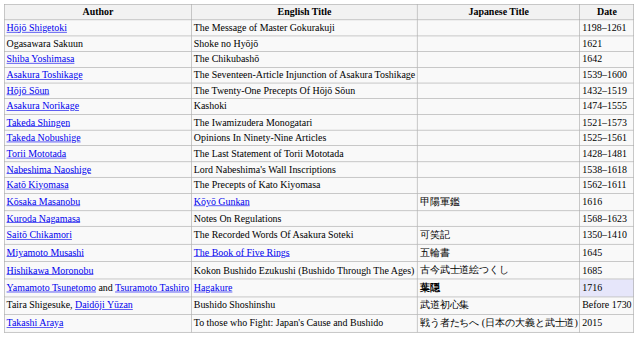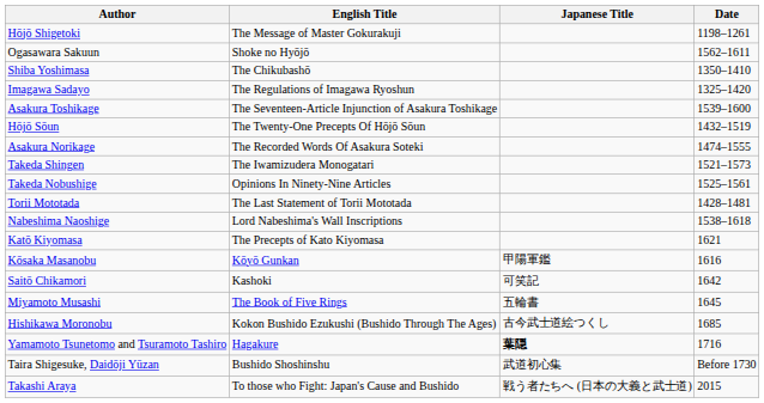Ogasawara Sakuun | Date: 1621 -> 1562–1611
Shiba Yoshimasa | Date: 1642 -> 1350–1410
+ row: Imagawa Sadayo | The Regulations of Imagawa Ryoshun | 1325–1420
Asakura Norikage | English Title: Kashoki -> The Recorded Words Of Asakura Soteki
Katō Kiyomasa | Date: 1562–1611 -> 1621
- row: Kuroda Nagamasa | Notes On Regulations | 1568–1623
Saitō Chikamori | English Title: The Recorded Words Of Asakura Soteki -> Kashoki
Saitō Chikamori | Date: 1350–1410 -> 1642
Yamamoto Tsunetomo and Tsuramoto Tashiro | Date: lavender background -> no background
